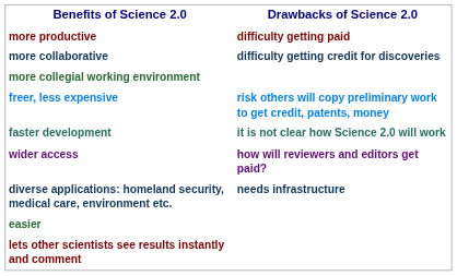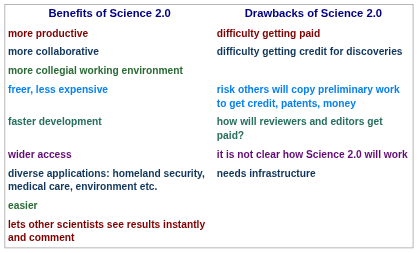faster development | column 2: it is not clear how Science 2.0 will work -> how will reviewers and editors get paid?
wider access | column 2: how will reviewers and editors get paid? -> it is not clear how Science 2.0 will work
